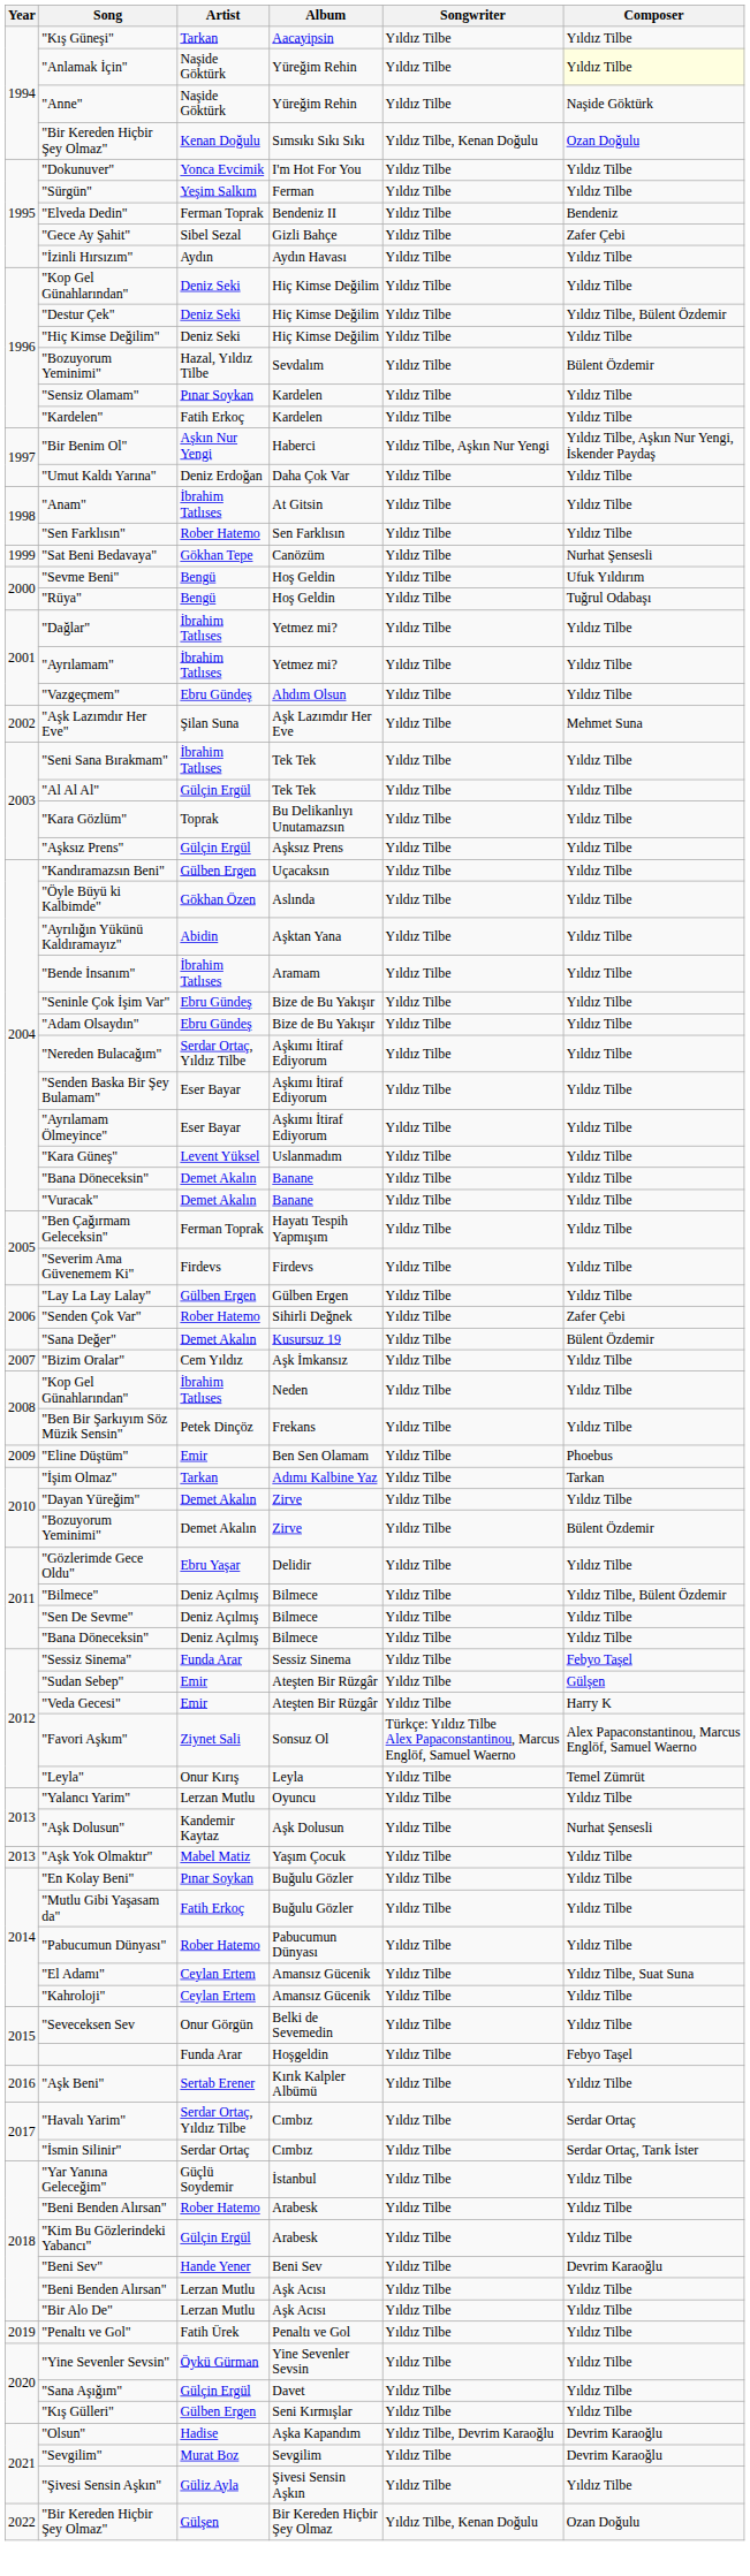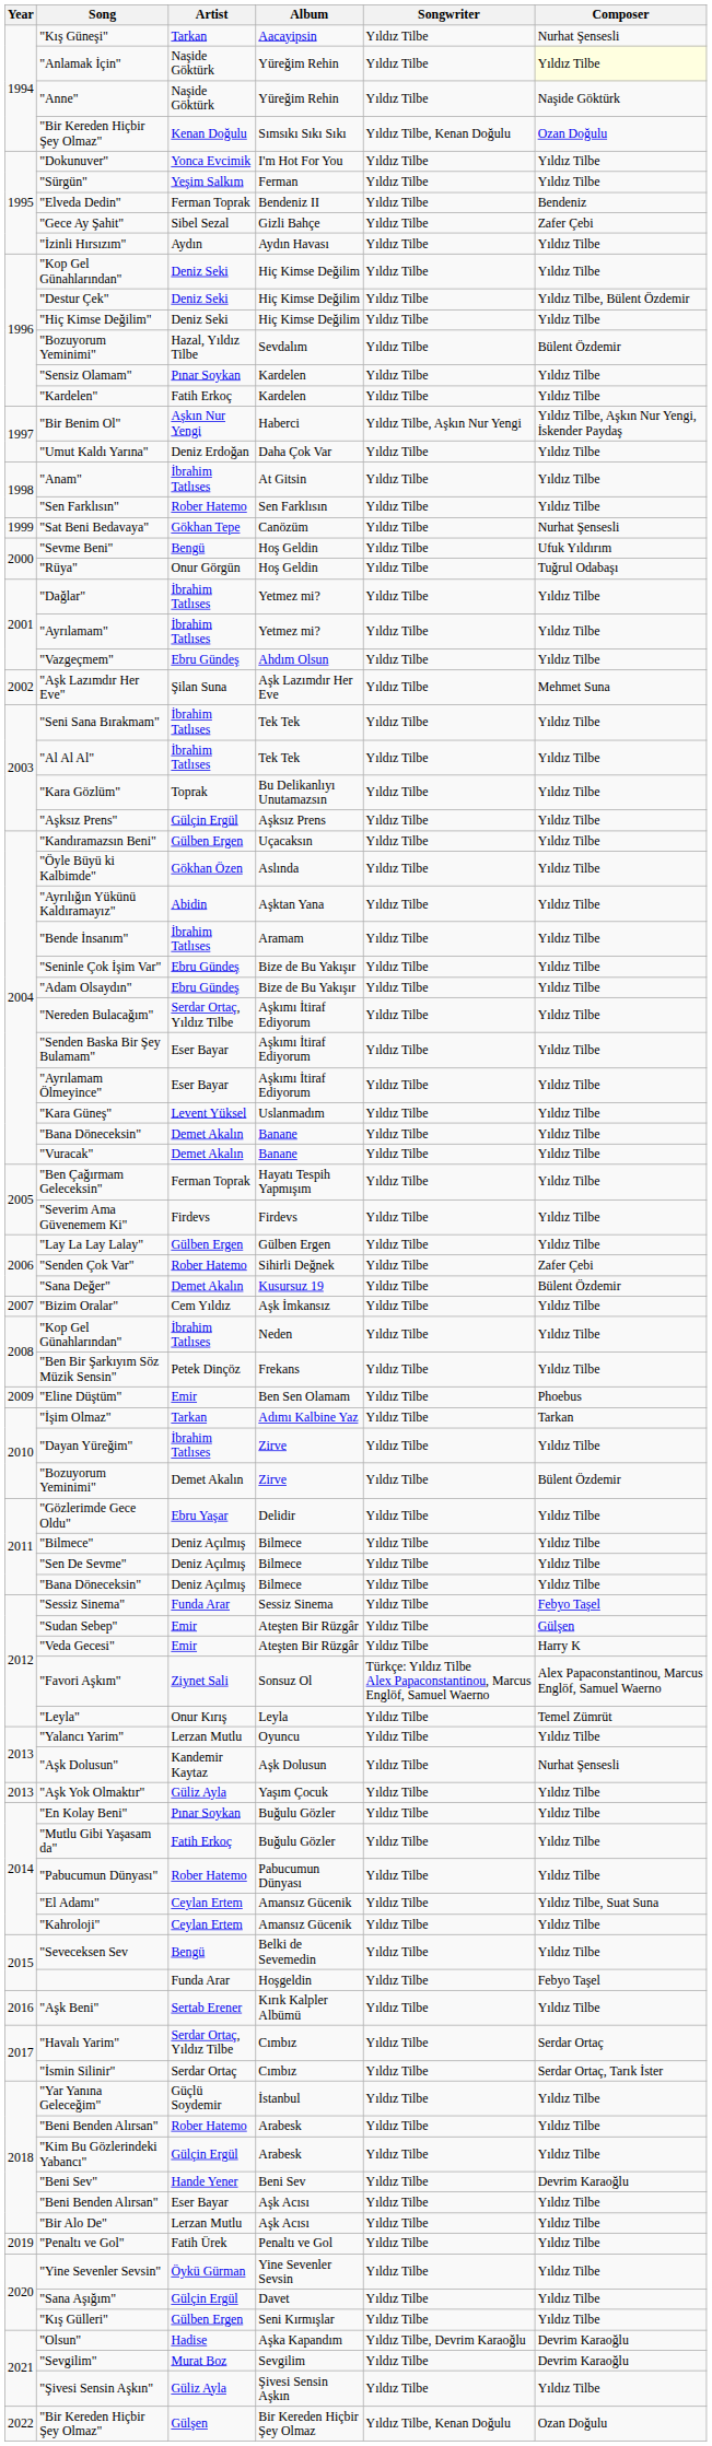"Kış Güneşi" | Composer: Yıldız Tilbe -> Nurhat Şensesli
"Rüya" | Artist: Bengü -> Onur Görgün
"Al Al Al" | Artist: Gülçin Ergül -> İbrahim Tatlıses
"Dayan Yüreğim" | Artist: Demet Akalın -> İbrahim Tatlıses
"Bilmece" | Composer: Yıldız Tilbe, Bülent Özdemir -> Yıldız Tilbe
"Aşk Yok Olmaktır" | Artist: Mabel Matiz -> Güliz Ayla
"Seveceksen Sev | Artist: Onur Görgün -> Bengü
"Beni Benden Alırsan" / Aşk Acısı | Artist: Lerzan Mutlu -> Eser Bayar
